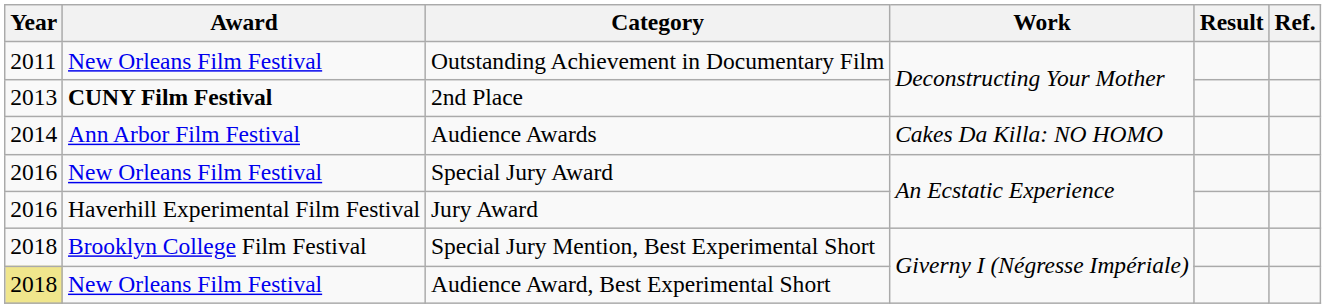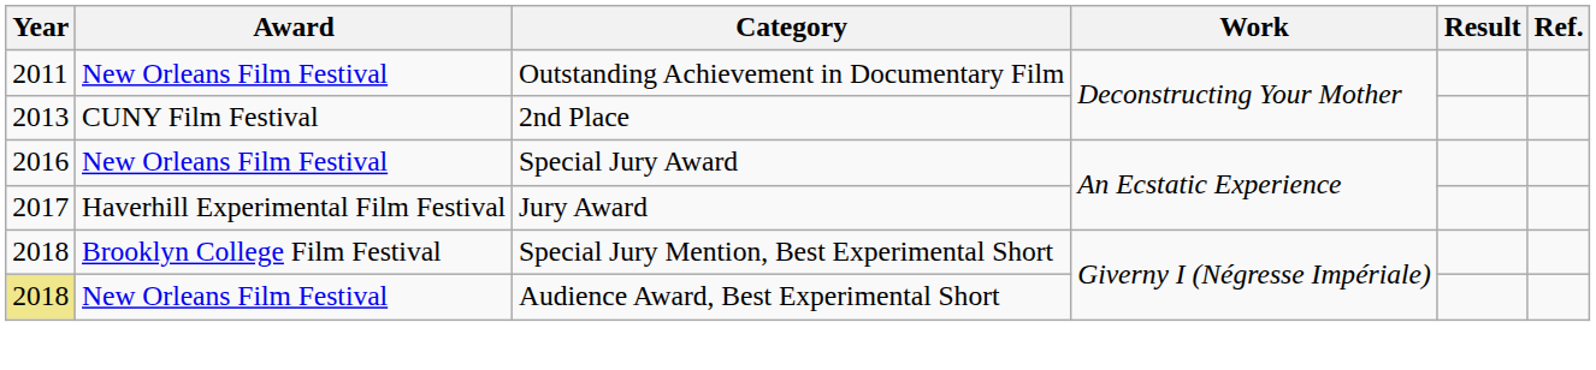2nd Place | Award: bold -> normal
- row: 2014 | Ann Arbor Film Festival | Audience Awards | Cakes Da Killa: NO HOMO
Jury Award | Year: 2016 -> 2017
